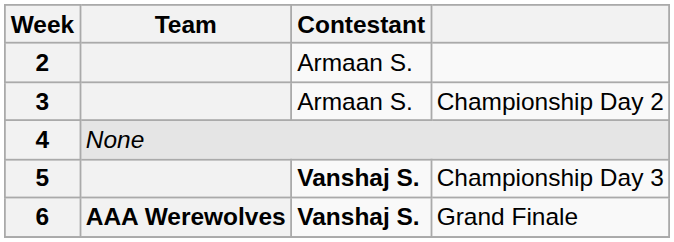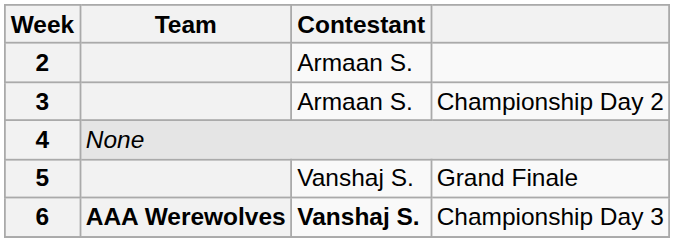5 | Contestant: bold -> normal
5 | column 4: Championship Day 3 -> Grand Finale
6 | column 4: Grand Finale -> Championship Day 3
